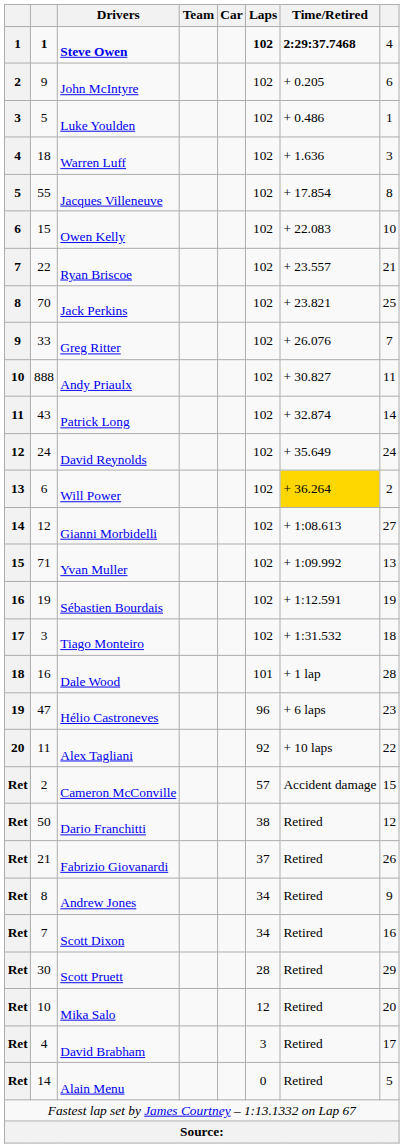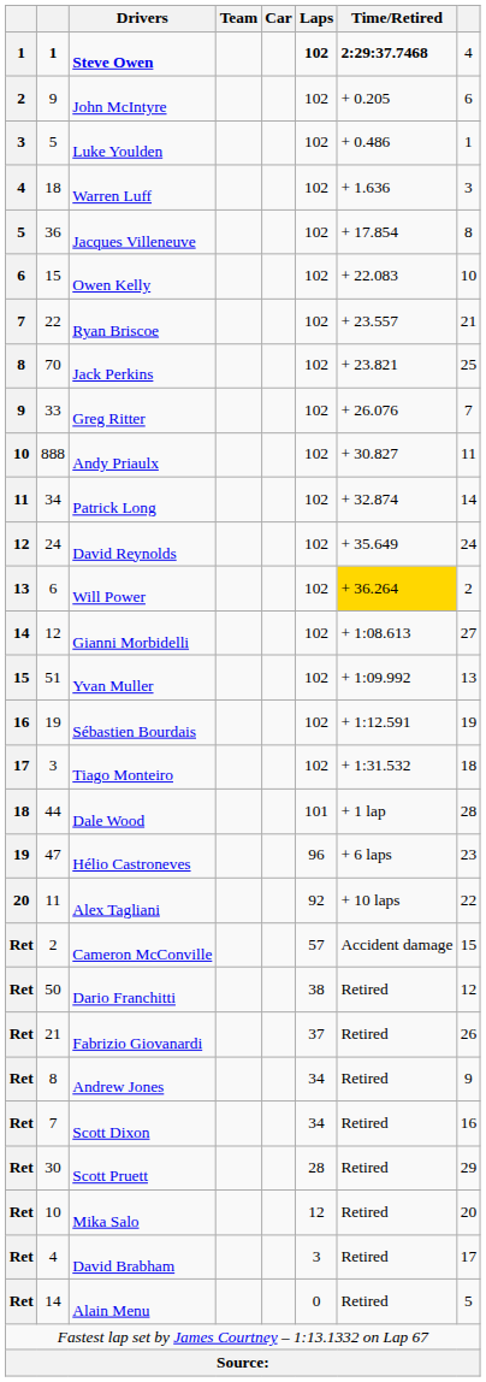Jacques Villeneuve | column 2: 55 -> 36
Patrick Long | column 2: 43 -> 34
Yvan Muller | column 2: 71 -> 51
Dale Wood | column 2: 16 -> 44
